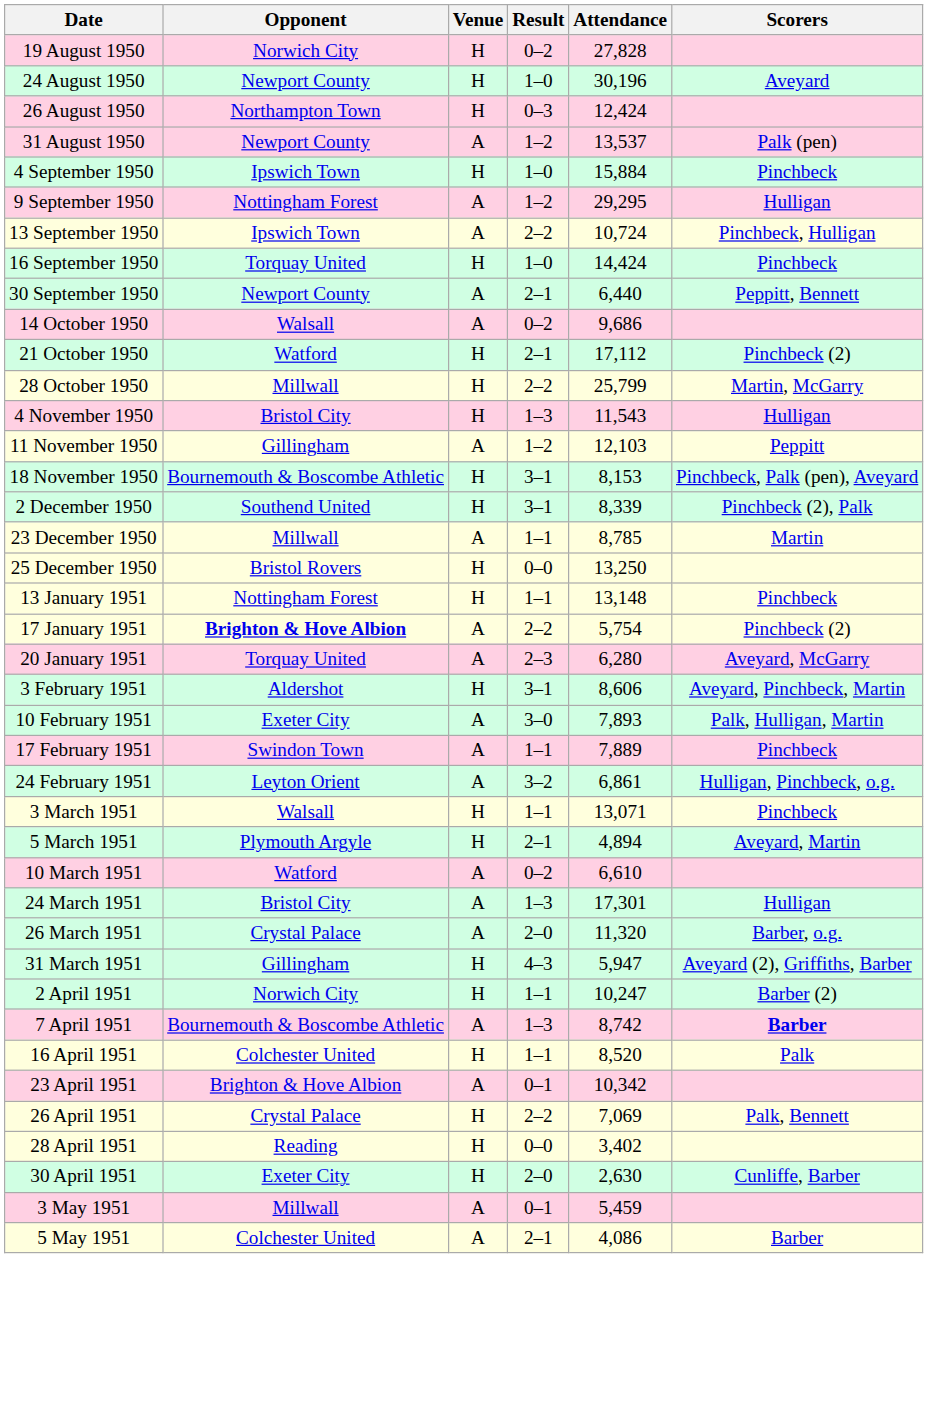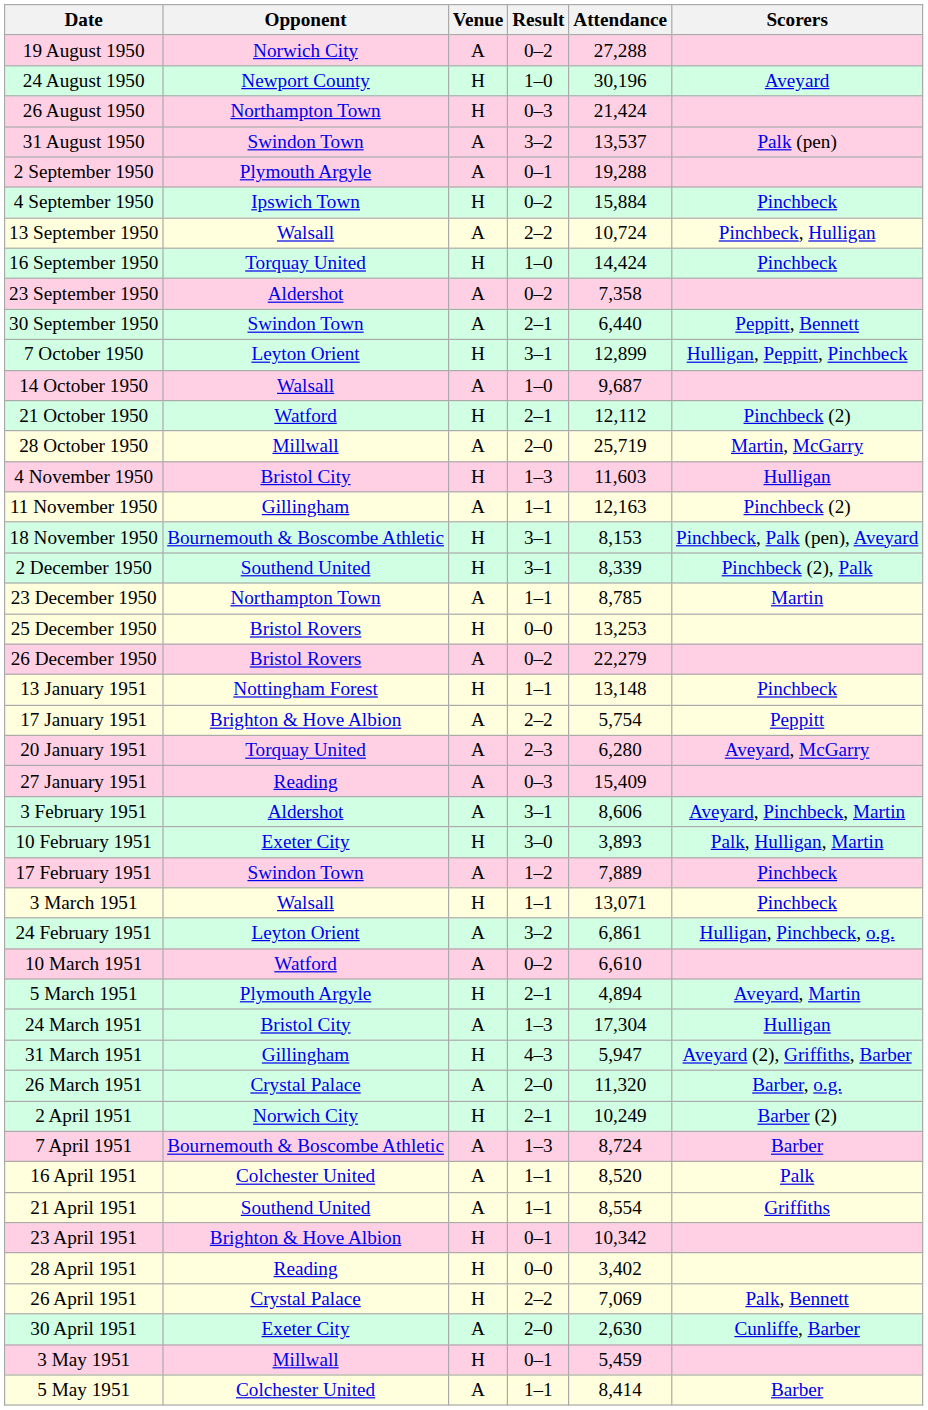19 August 1950 | Venue: H -> A
19 August 1950 | Attendance: 27,828 -> 27,288
26 August 1950 | Attendance: 12,424 -> 21,424
31 August 1950 | Opponent: Newport County -> Swindon Town
31 August 1950 | Result: 1–2 -> 3–2
+ row: 2 September 1950 | Plymouth Argyle | A | 0–1 | 19,288
4 September 1950 | Result: 1–0 -> 0–2
- row: 9 September 1950 | Nottingham Forest | A | 1–2 | 29,295 | Hulligan
13 September 1950 | Opponent: Ipswich Town -> Walsall
+ row: 23 September 1950 | Aldershot | A | 0–2 | 7,358
30 September 1950 | Opponent: Newport County -> Swindon Town
+ row: 7 October 1950 | Leyton Orient | H | 3–1 | 12,899 | Hulligan, Peppitt, Pinchbeck
14 October 1950 | Result: 0–2 -> 1–0
14 October 1950 | Attendance: 9,686 -> 9,687
21 October 1950 | Attendance: 17,112 -> 12,112
28 October 1950 | Venue: H -> A
28 October 1950 | Result: 2–2 -> 2–0
28 October 1950 | Attendance: 25,799 -> 25,719
4 November 1950 | Attendance: 11,543 -> 11,603
11 November 1950 | Result: 1–2 -> 1–1
11 November 1950 | Attendance: 12,103 -> 12,163
11 November 1950 | Scorers: Peppitt -> Pinchbeck (2)
23 December 1950 | Opponent: Millwall -> Northampton Town
25 December 1950 | Attendance: 13,250 -> 13,253
+ row: 26 December 1950 | Bristol Rovers | A | 0–2 | 22,279
17 January 1951 | Opponent: bold -> normal
17 January 1951 | Scorers: Pinchbeck (2) -> Peppitt
+ row: 27 January 1951 | Reading | A | 0–3 | 15,409
3 February 1951 | Venue: H -> A
10 February 1951 | Venue: A -> H
10 February 1951 | Attendance: 7,893 -> 3,893
17 February 1951 | Result: 1–1 -> 1–2
rows swapped: 24 February 1951 <-> 3 March 1951
rows swapped: 5 March 1951 <-> 10 March 1951
24 March 1951 | Attendance: 17,301 -> 17,304
rows swapped: 26 March 1951 <-> 31 March 1951
2 April 1951 | Result: 1–1 -> 2–1
2 April 1951 | Attendance: 10,247 -> 10,249
7 April 1951 | Attendance: 8,742 -> 8,724
7 April 1951 | Scorers: bold -> normal
16 April 1951 | Venue: H -> A
+ row: 21 April 1951 | Southend United | A | 1–1 | 8,554 | Griffiths
23 April 1951 | Venue: A -> H
rows swapped: 26 April 1951 <-> 28 April 1951
30 April 1951 | Venue: H -> A
3 May 1951 | Venue: A -> H
5 May 1951 | Result: 2–1 -> 1–1
5 May 1951 | Attendance: 4,086 -> 8,414
